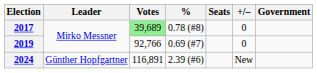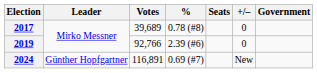2017 | Votes: lightgreen background -> no background
2019 | %: 0.69 (#7) -> 2.39 (#6)
2024 | %: 2.39 (#6) -> 0.69 (#7)
